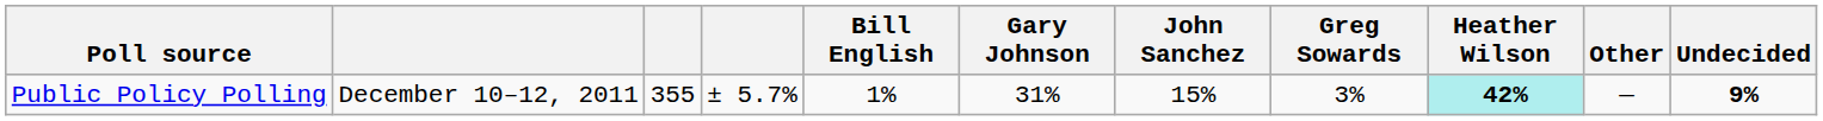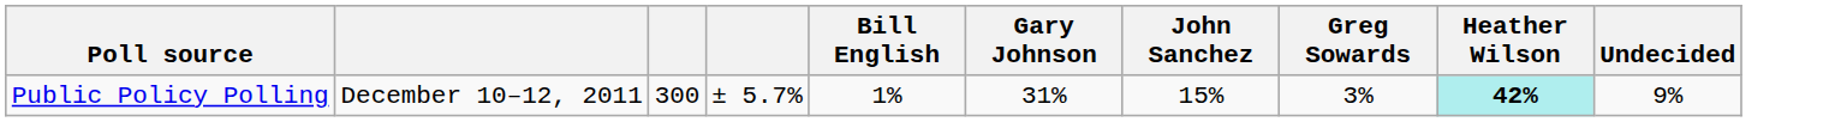- column: Other | —
Public Policy Polling | column 3: 355 -> 300
Public Policy Polling | Undecided: bold -> normal
